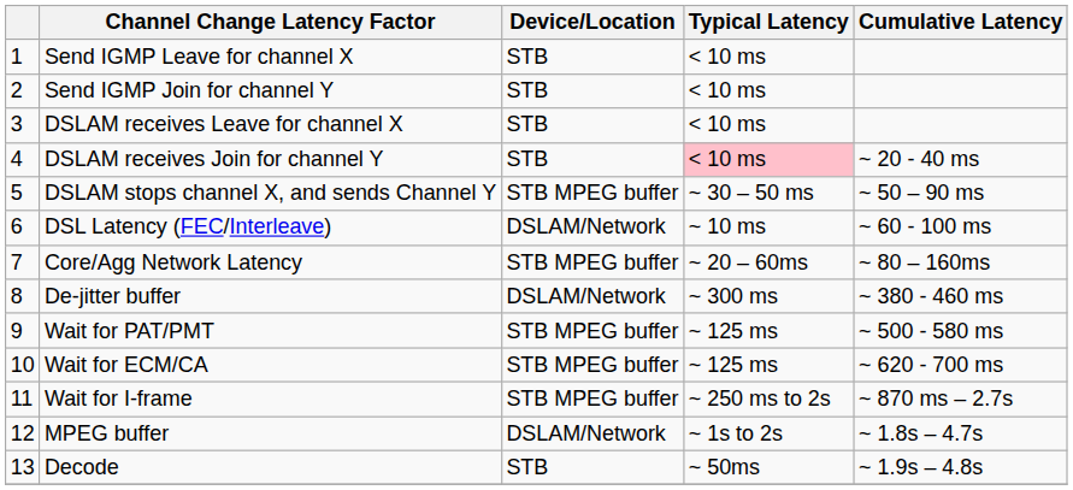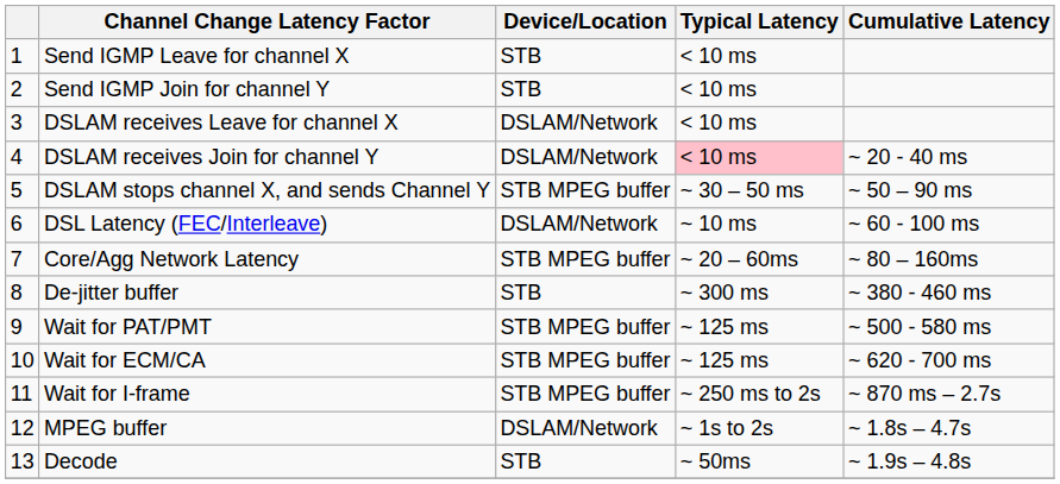DSLAM receives Leave for channel X | Device/Location: STB -> DSLAM/Network
DSLAM receives Join for channel Y | Device/Location: STB -> DSLAM/Network
De-jitter buffer | Device/Location: DSLAM/Network -> STB
